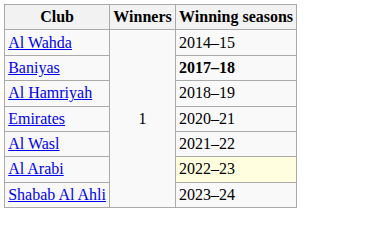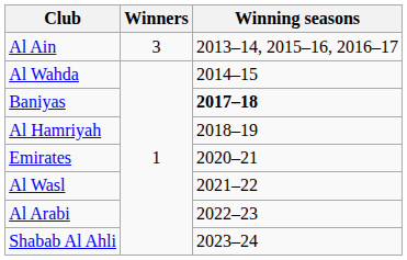+ row: Al Ain | 3 | 2013–14, 2015–16, 2016–17
Al Arabi | Winning seasons: lightyellow background -> no background
